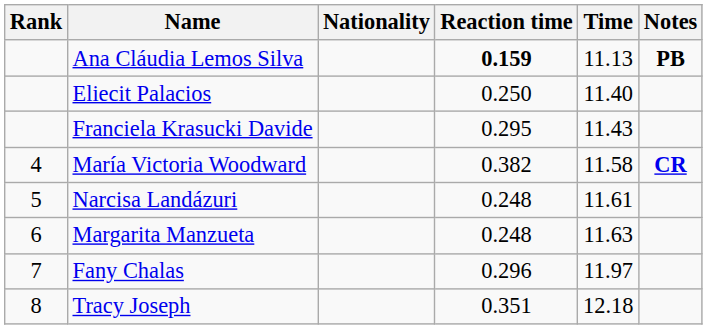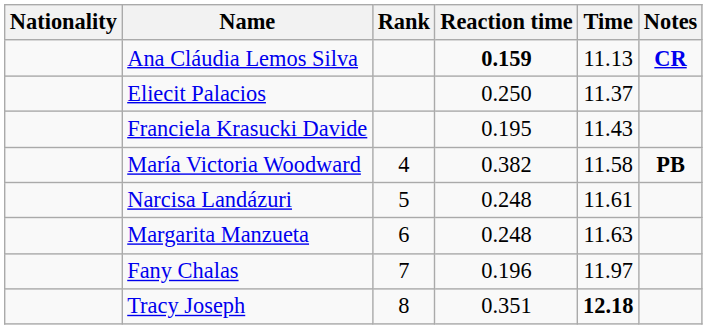columns swapped: Rank <-> Nationality
Ana Cláudia Lemos Silva | Notes: PB -> CR
Eliecit Palacios | Time: 11.40 -> 11.37
Franciela Krasucki Davide | Reaction time: 0.295 -> 0.195
María Victoria Woodward | Notes: CR -> PB
Fany Chalas | Reaction time: 0.296 -> 0.196
Tracy Joseph | Time: normal -> bold
